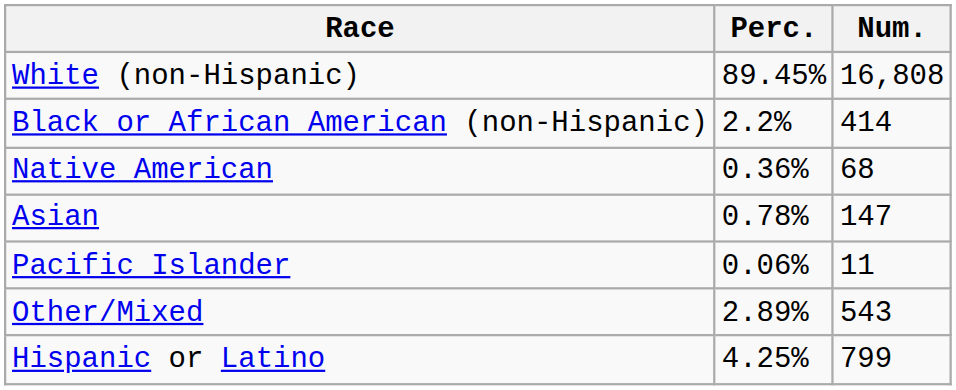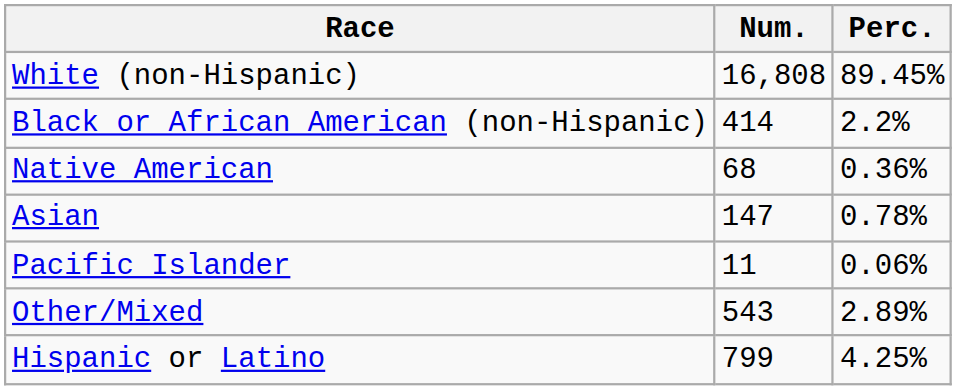columns swapped: Num. <-> Perc.
